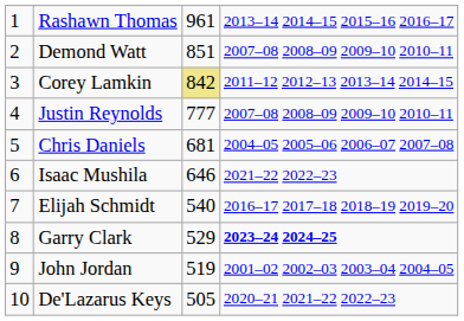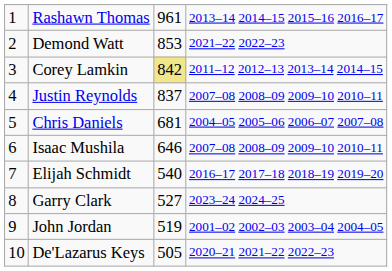Demond Watt | column 3: 851 -> 853
Demond Watt | column 4: 2007–08 2008–09 2009–10 2010–11 -> 2021–22 2022–23
Justin Reynolds | column 3: 777 -> 837
Isaac Mushila | column 4: 2021–22 2022–23 -> 2007–08 2008–09 2009–10 2010–11
Garry Clark | column 3: 529 -> 527
Garry Clark | column 4: bold -> normal
